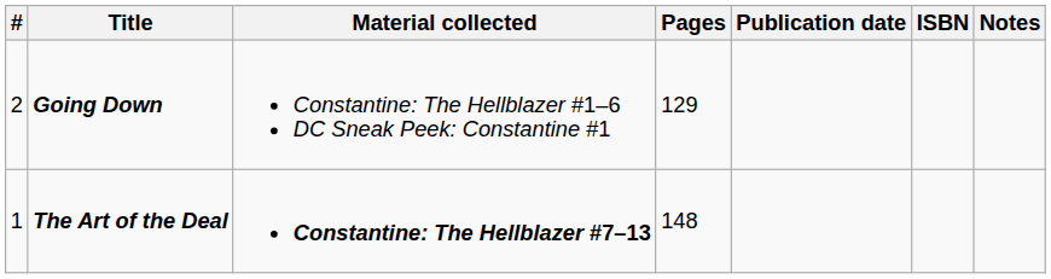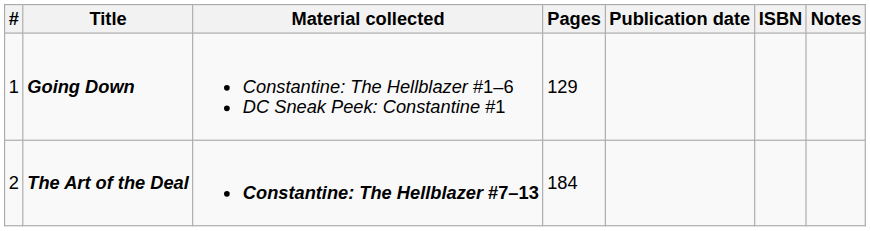Going Down | #: 2 -> 1
The Art of the Deal | #: 1 -> 2
The Art of the Deal | Pages: 148 -> 184
